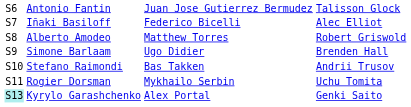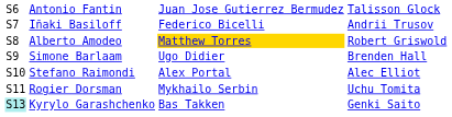Iñaki Basiloff | column 4: Alec Elliot -> Andrii Trusov
Alberto Amodeo | column 3: no background -> gold background
Stefano Raimondi | column 3: Bas Takken -> Alex Portal
Stefano Raimondi | column 4: Andrii Trusov -> Alec Elliot
Kyrylo Garashchenko | column 3: Alex Portal -> Bas Takken
